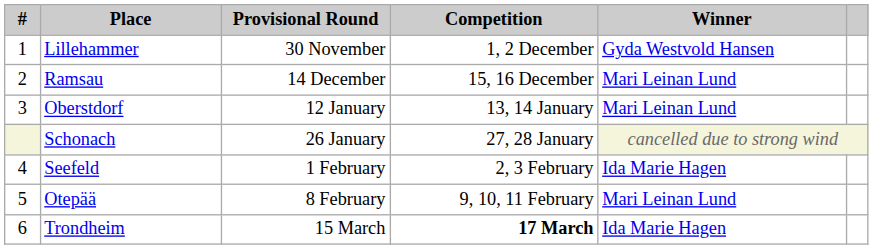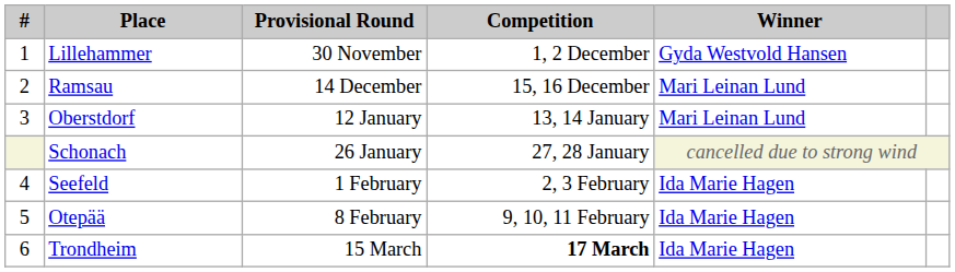Otepää | Winner: Mari Leinan Lund -> Ida Marie Hagen
